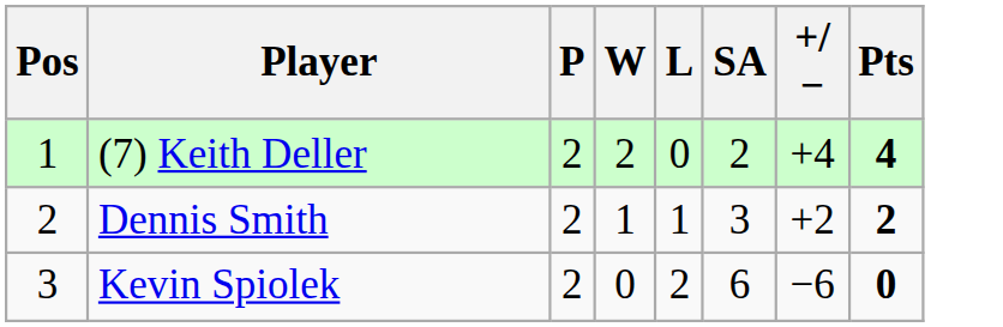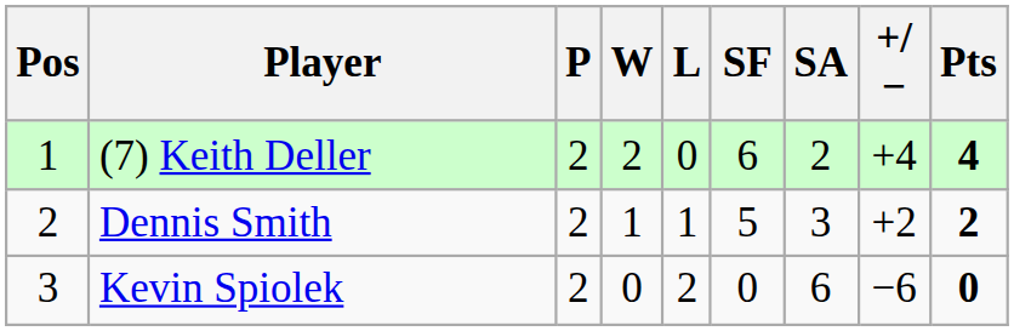+ column: SF | 6 | 5 | 0
